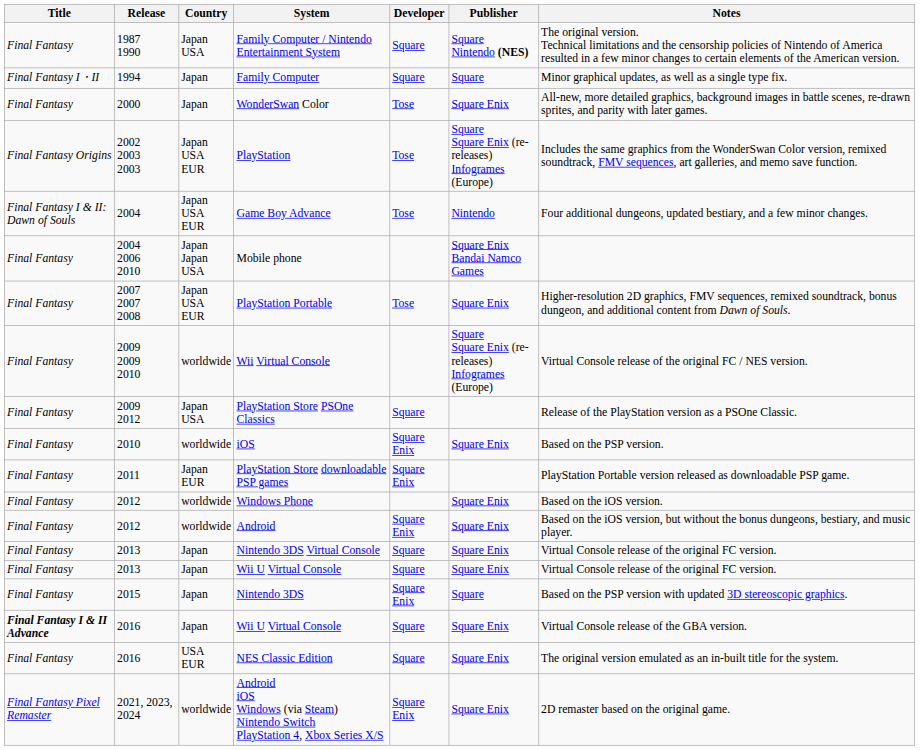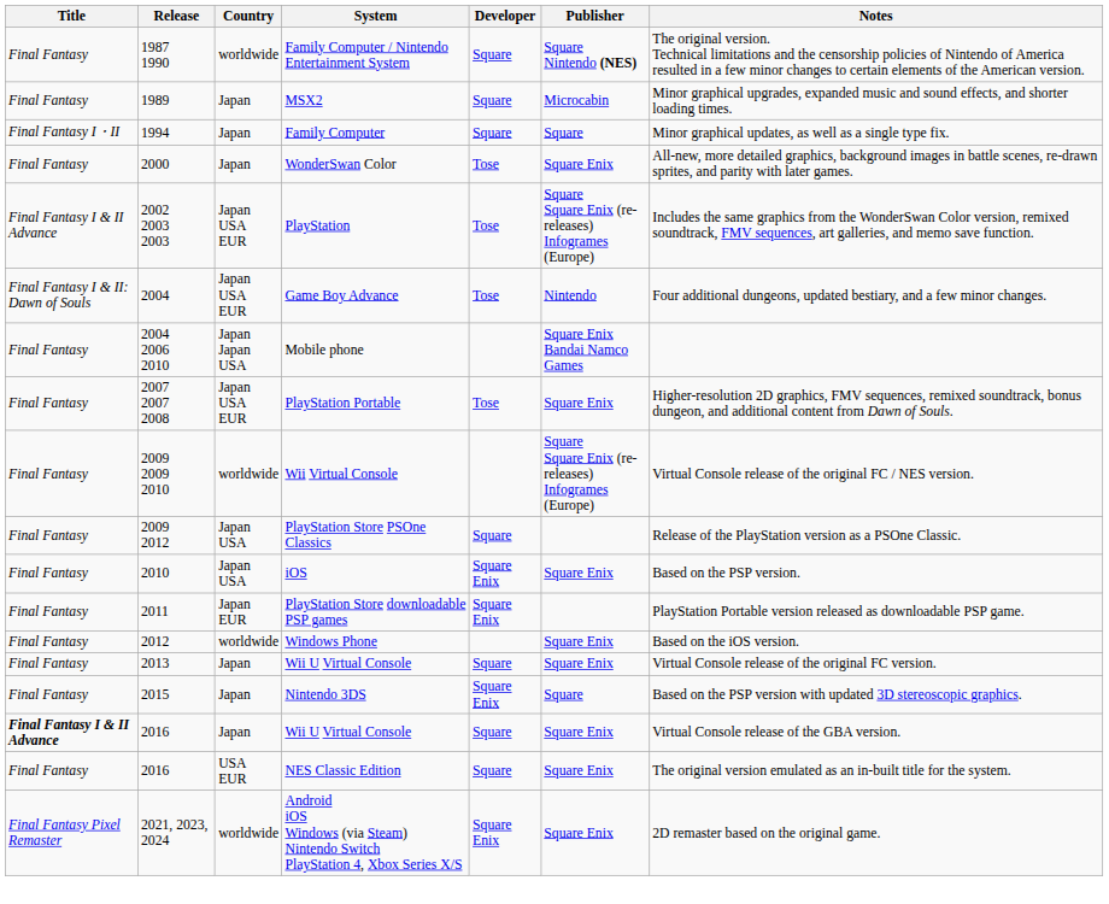Family Computer / Nintendo Entertainment System | Country: Japan USA -> worldwide
+ row: Final Fantasy | 1989 | Japan | MSX2 | Square | Microcabin | Minor graphical upgrades, expanded music and sound effects, and shorter loading times.
PlayStation | Title: Final Fantasy Origins -> Final Fantasy I & II Advance
iOS | Country: worldwide -> Japan USA
- row: Final Fantasy | 2012 | worldwide | Android | Square Enix | Square Enix | Based on the iOS version, but without the bonus dungeons, bestiary, and music player.
- row: Final Fantasy | 2013 | Japan | Nintendo 3DS Virtual Console | Square | Square Enix | Virtual Console release of the original FC version.
